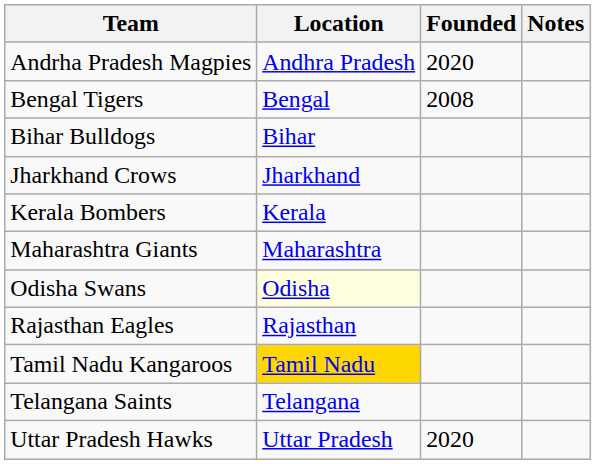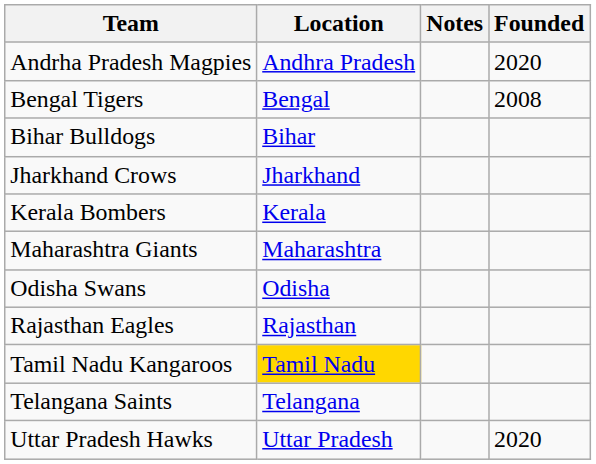columns swapped: Founded <-> Notes
Odisha Swans | Location: lightyellow background -> no background
